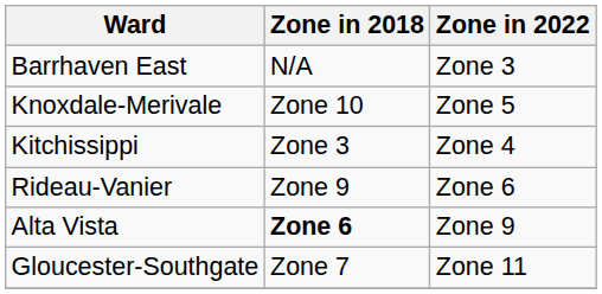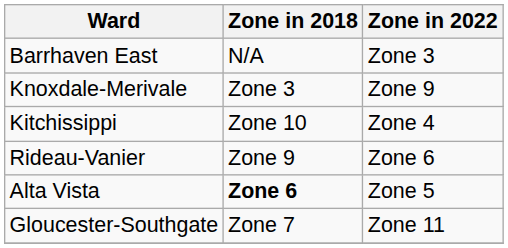Knoxdale-Merivale | Zone in 2018: Zone 10 -> Zone 3
Knoxdale-Merivale | Zone in 2022: Zone 5 -> Zone 9
Kitchissippi | Zone in 2018: Zone 3 -> Zone 10
Alta Vista | Zone in 2022: Zone 9 -> Zone 5
